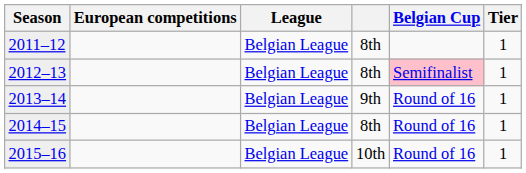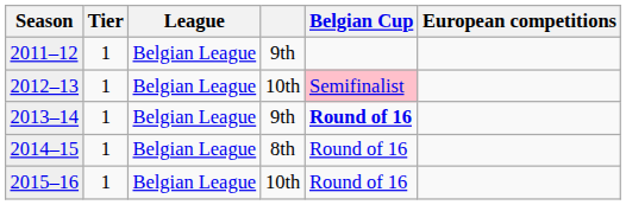columns swapped: Tier <-> European competitions
2011–12 | column 4: 8th -> 9th
2012–13 | column 4: 8th -> 10th
2013–14 | Belgian Cup: normal -> bold
